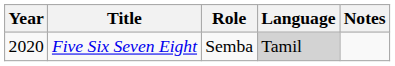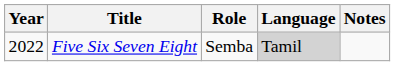Five Six Seven Eight | Year: 2020 -> 2022
